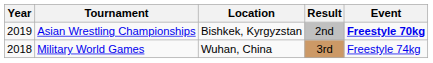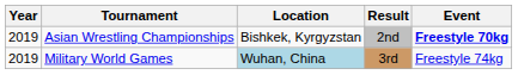Military World Games | Year: 2018 -> 2019
Military World Games | Location: no background -> lightblue background
